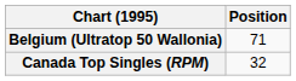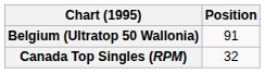Belgium (Ultratop 50 Wallonia) | Position: 71 -> 91
